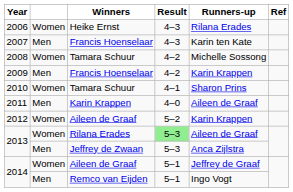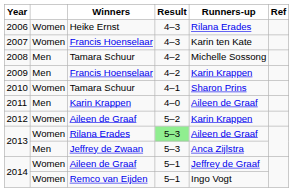2007 | column 2: Men -> Women
2008 | column 2: Women -> Men
2014 / Remco van Eijden | column 2: Men -> Women
